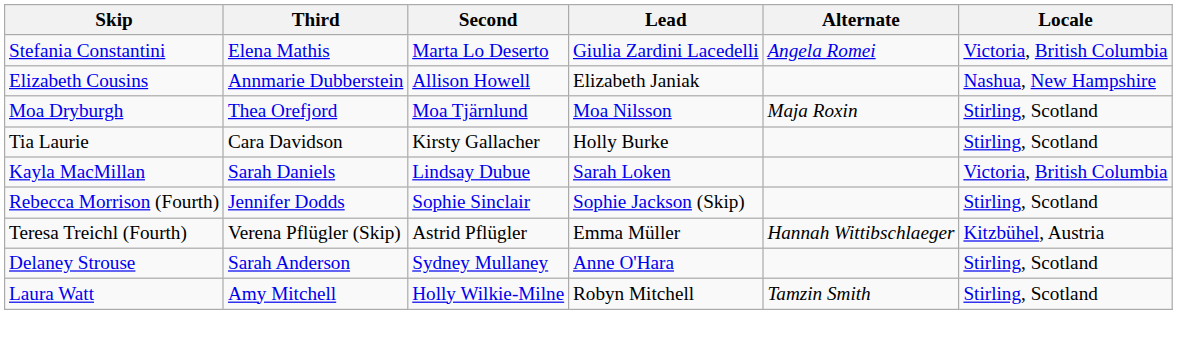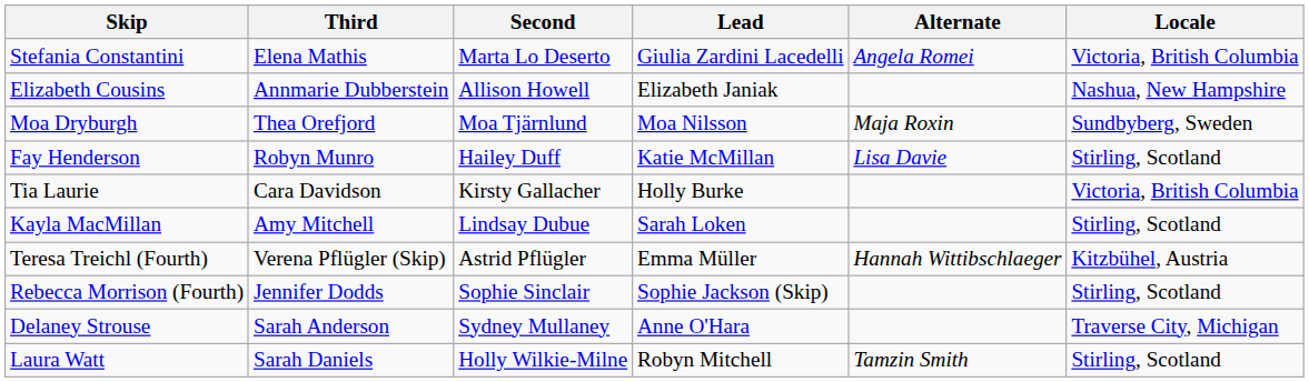Moa Dryburgh | Locale: Stirling, Scotland -> Sundbyberg, Sweden
+ row: Fay Henderson | Robyn Munro | Hailey Duff | Katie McMillan | Lisa Davie | Stirling, Scotland
Tia Laurie | Locale: Stirling, Scotland -> Victoria, British Columbia
Kayla MacMillan | Third: Sarah Daniels -> Amy Mitchell
Kayla MacMillan | Locale: Victoria, British Columbia -> Stirling, Scotland
rows swapped: Rebecca Morrison (Fourth) <-> Teresa Treichl (Fourth)
Delaney Strouse | Locale: Stirling, Scotland -> Traverse City, Michigan
Laura Watt | Third: Amy Mitchell -> Sarah Daniels
